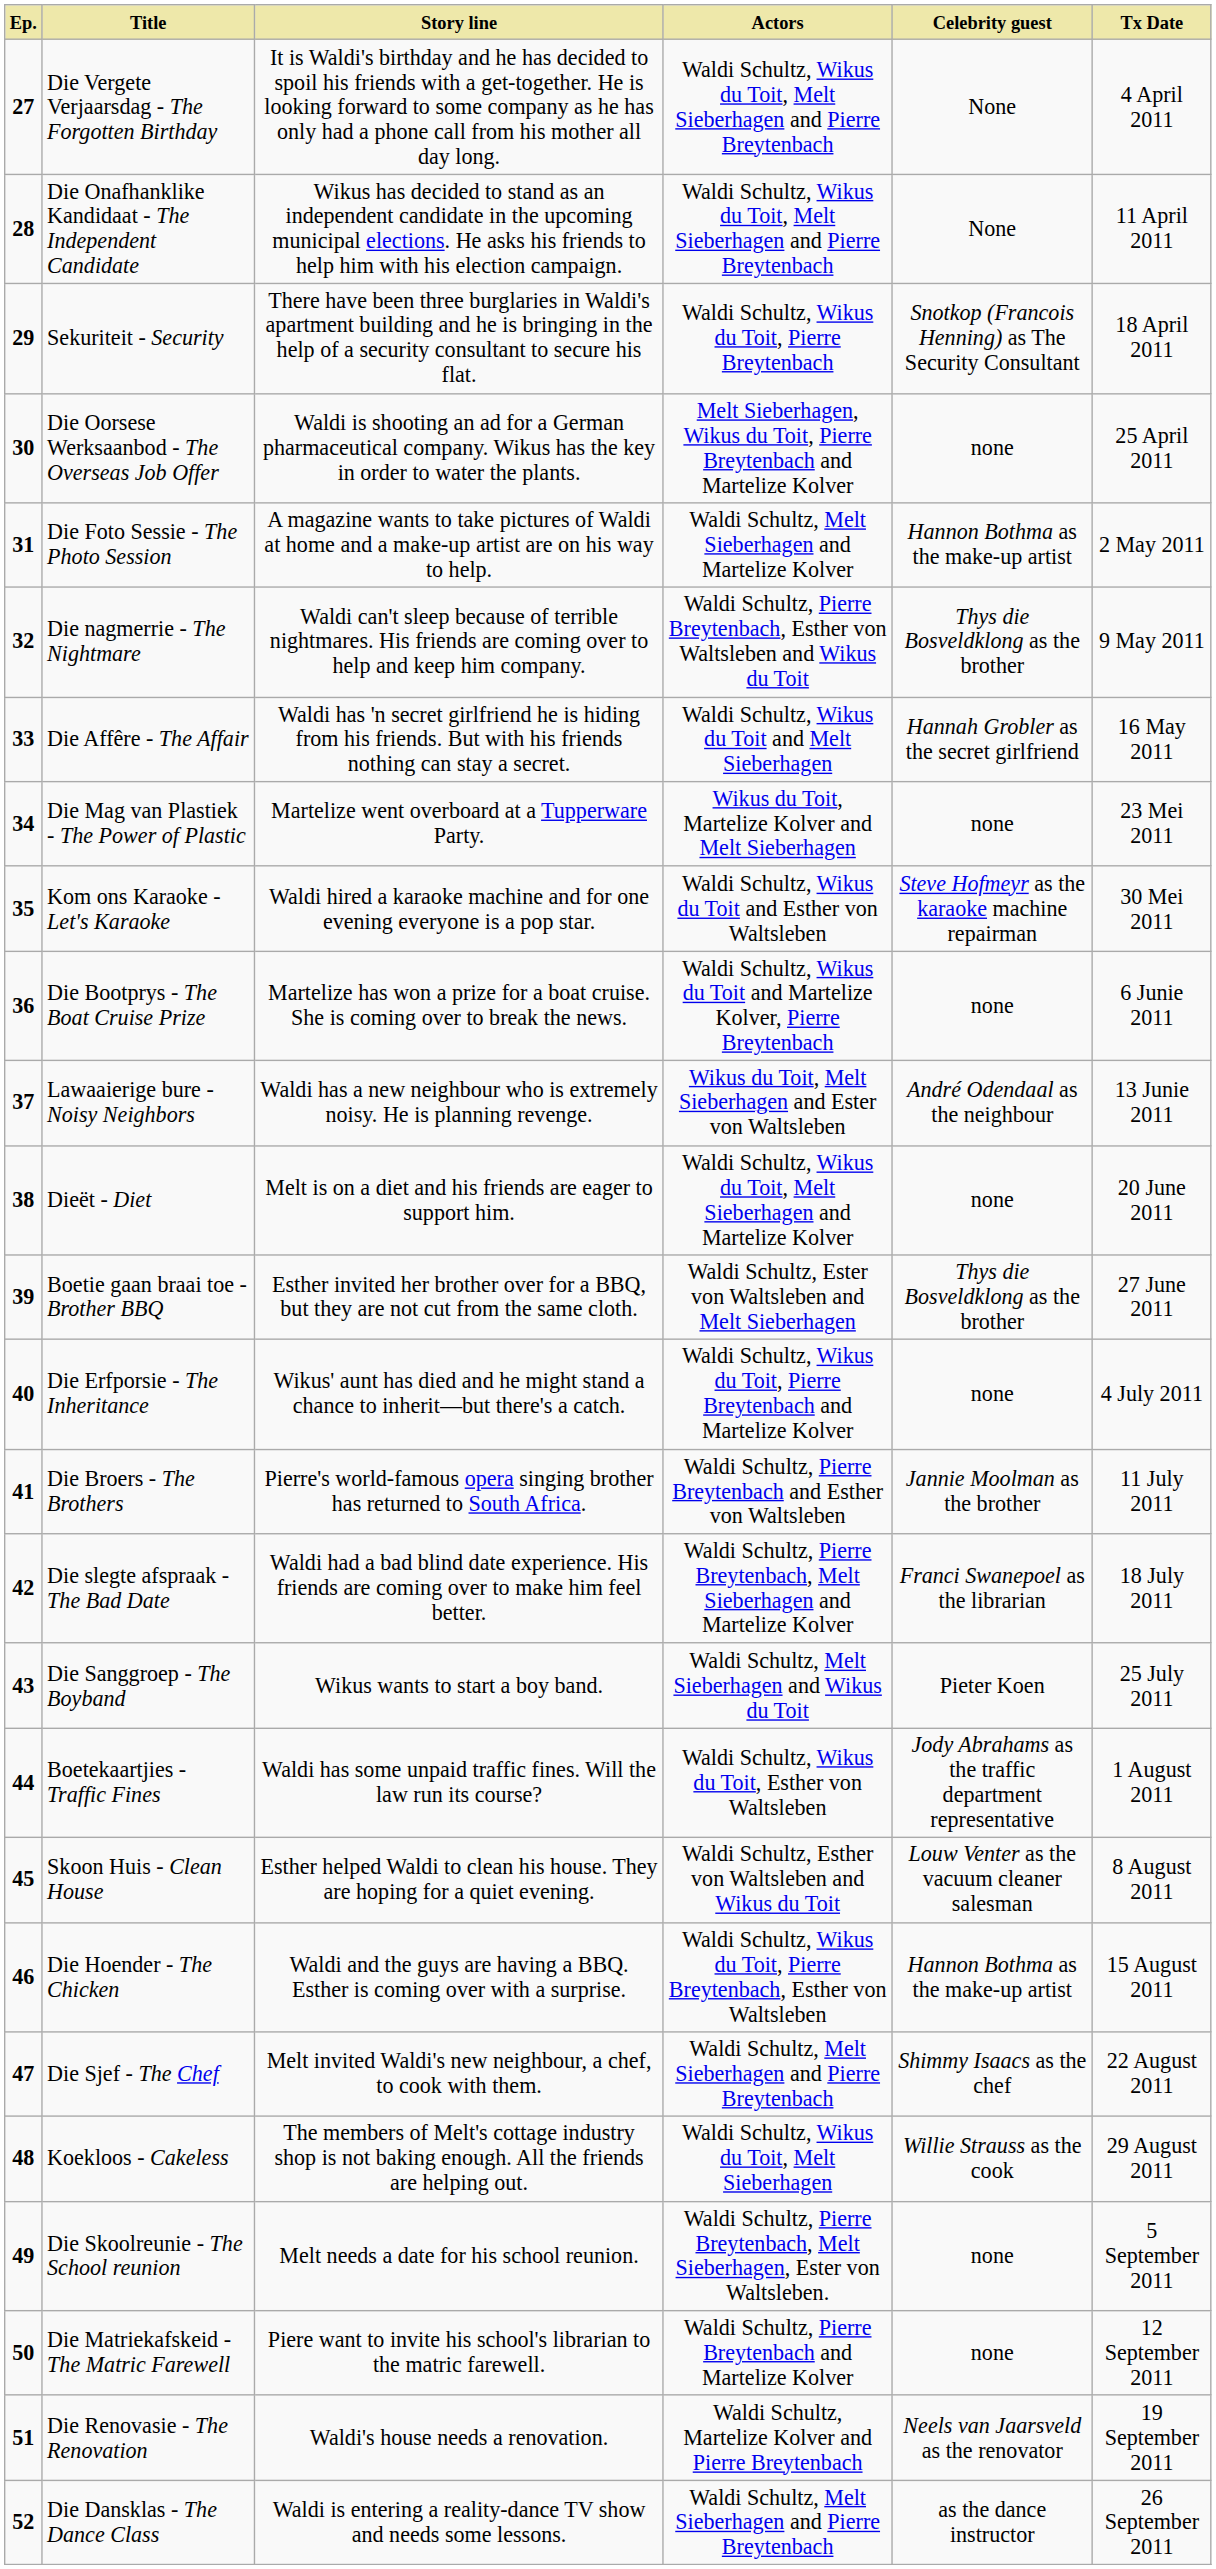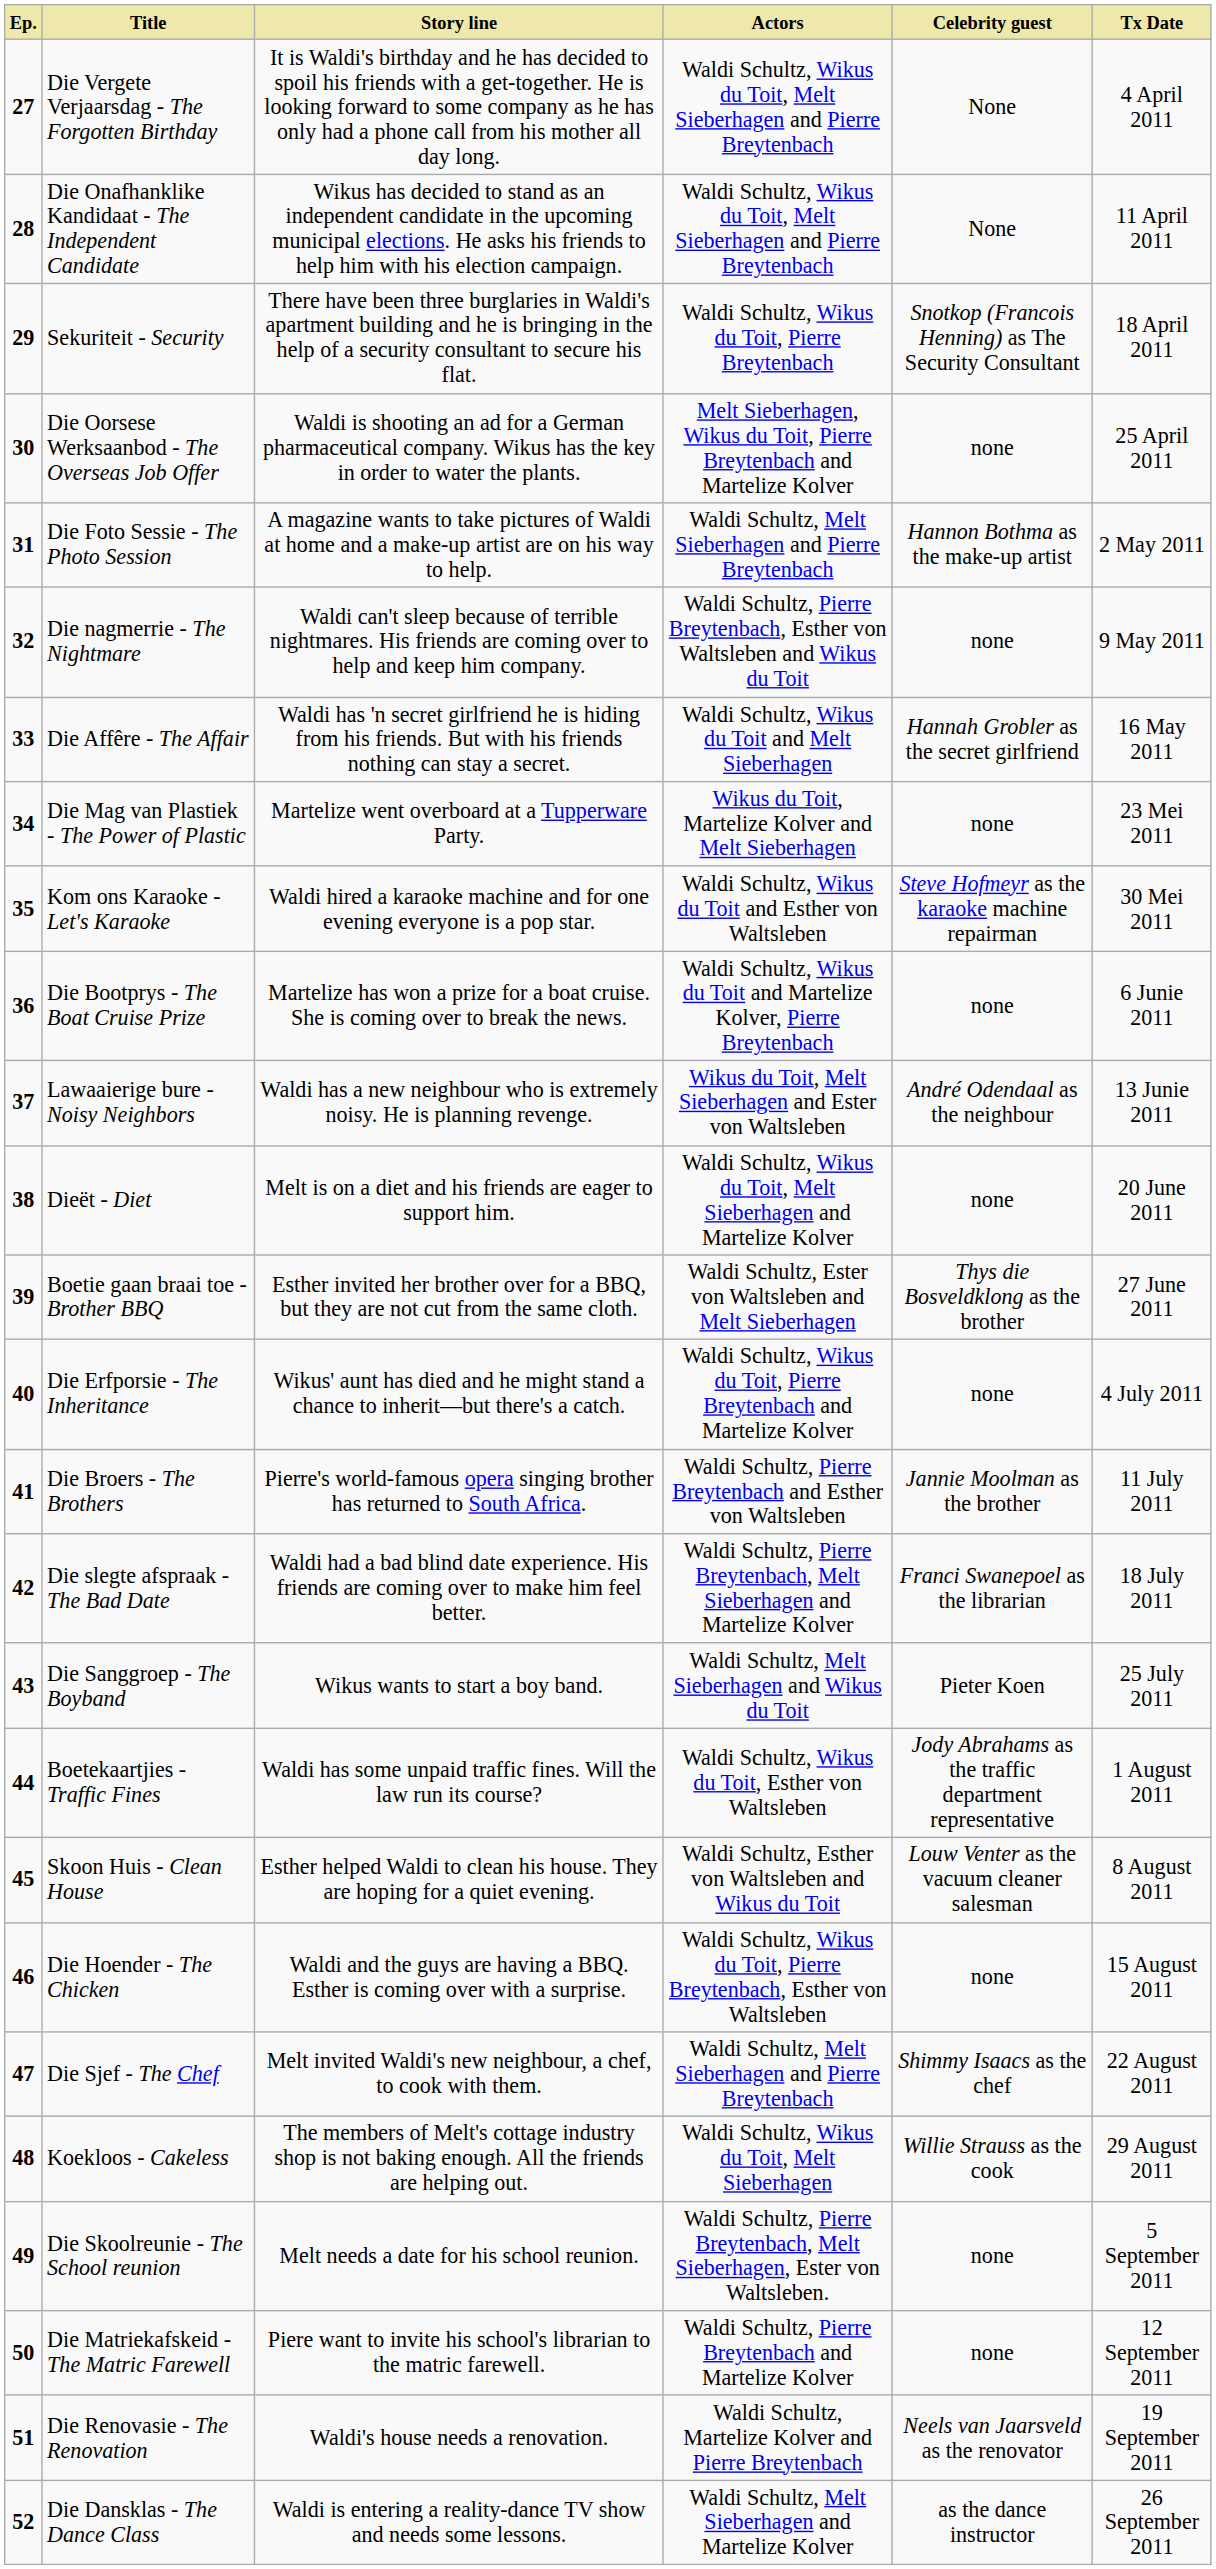Die Foto Sessie - The Photo Session | Actors: Waldi Schultz, Melt Sieberhagen and Martelize Kolver -> Waldi Schultz, Melt Sieberhagen and Pierre Breytenbach
Die nagmerrie - The Nightmare | Celebrity guest: Thys die Bosveldklong as the brother -> none
Die Hoender - The Chicken | Celebrity guest: Hannon Bothma as the make-up artist -> none
Die Dansklas - The Dance Class | Actors: Waldi Schultz, Melt Sieberhagen and Pierre Breytenbach -> Waldi Schultz, Melt Sieberhagen and Martelize Kolver
